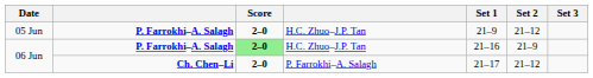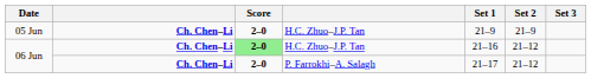05 Jun | column 2: P. Farrokhi–A. Salagh -> Ch. Chen–Li
05 Jun | Set 2: 21–12 -> 21–9
06 Jun / H.C. Zhuo–J.P. Tan | column 2: P. Farrokhi–A. Salagh -> Ch. Chen–Li
06 Jun / H.C. Zhuo–J.P. Tan | Set 2: 21–9 -> 21–12
